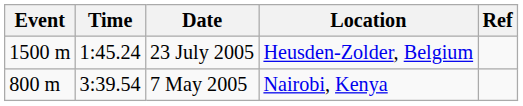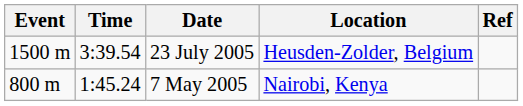23 July 2005 | Time: 1:45.24 -> 3:39.54
7 May 2005 | Time: 3:39.54 -> 1:45.24
